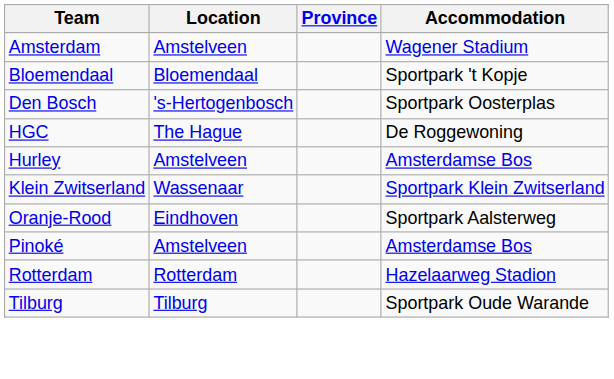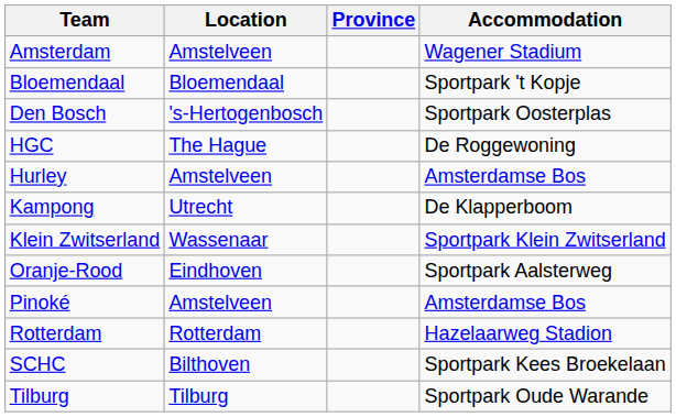+ row: Kampong | Utrecht | De Klapperboom
+ row: SCHC | Bilthoven | Sportpark Kees Broekelaan
